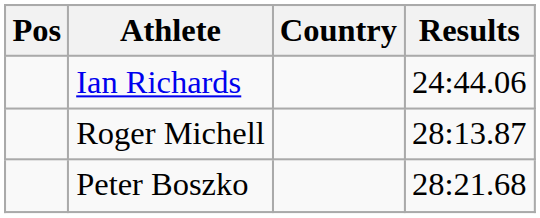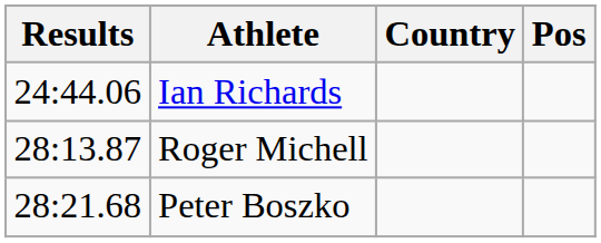columns swapped: Pos <-> Results
